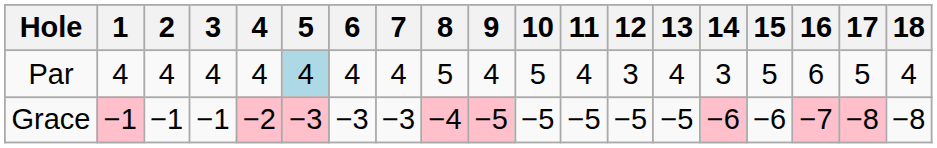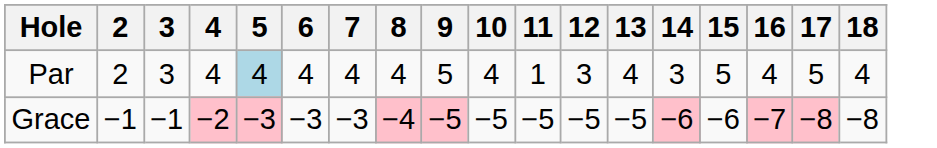- column: 1 | 4 | −1
Par | 2: 4 -> 2
Par | 3: 4 -> 3
Par | 8: 5 -> 4
Par | 9: 4 -> 5
Par | 10: 5 -> 4
Par | 11: 4 -> 1
Par | 16: 6 -> 4
